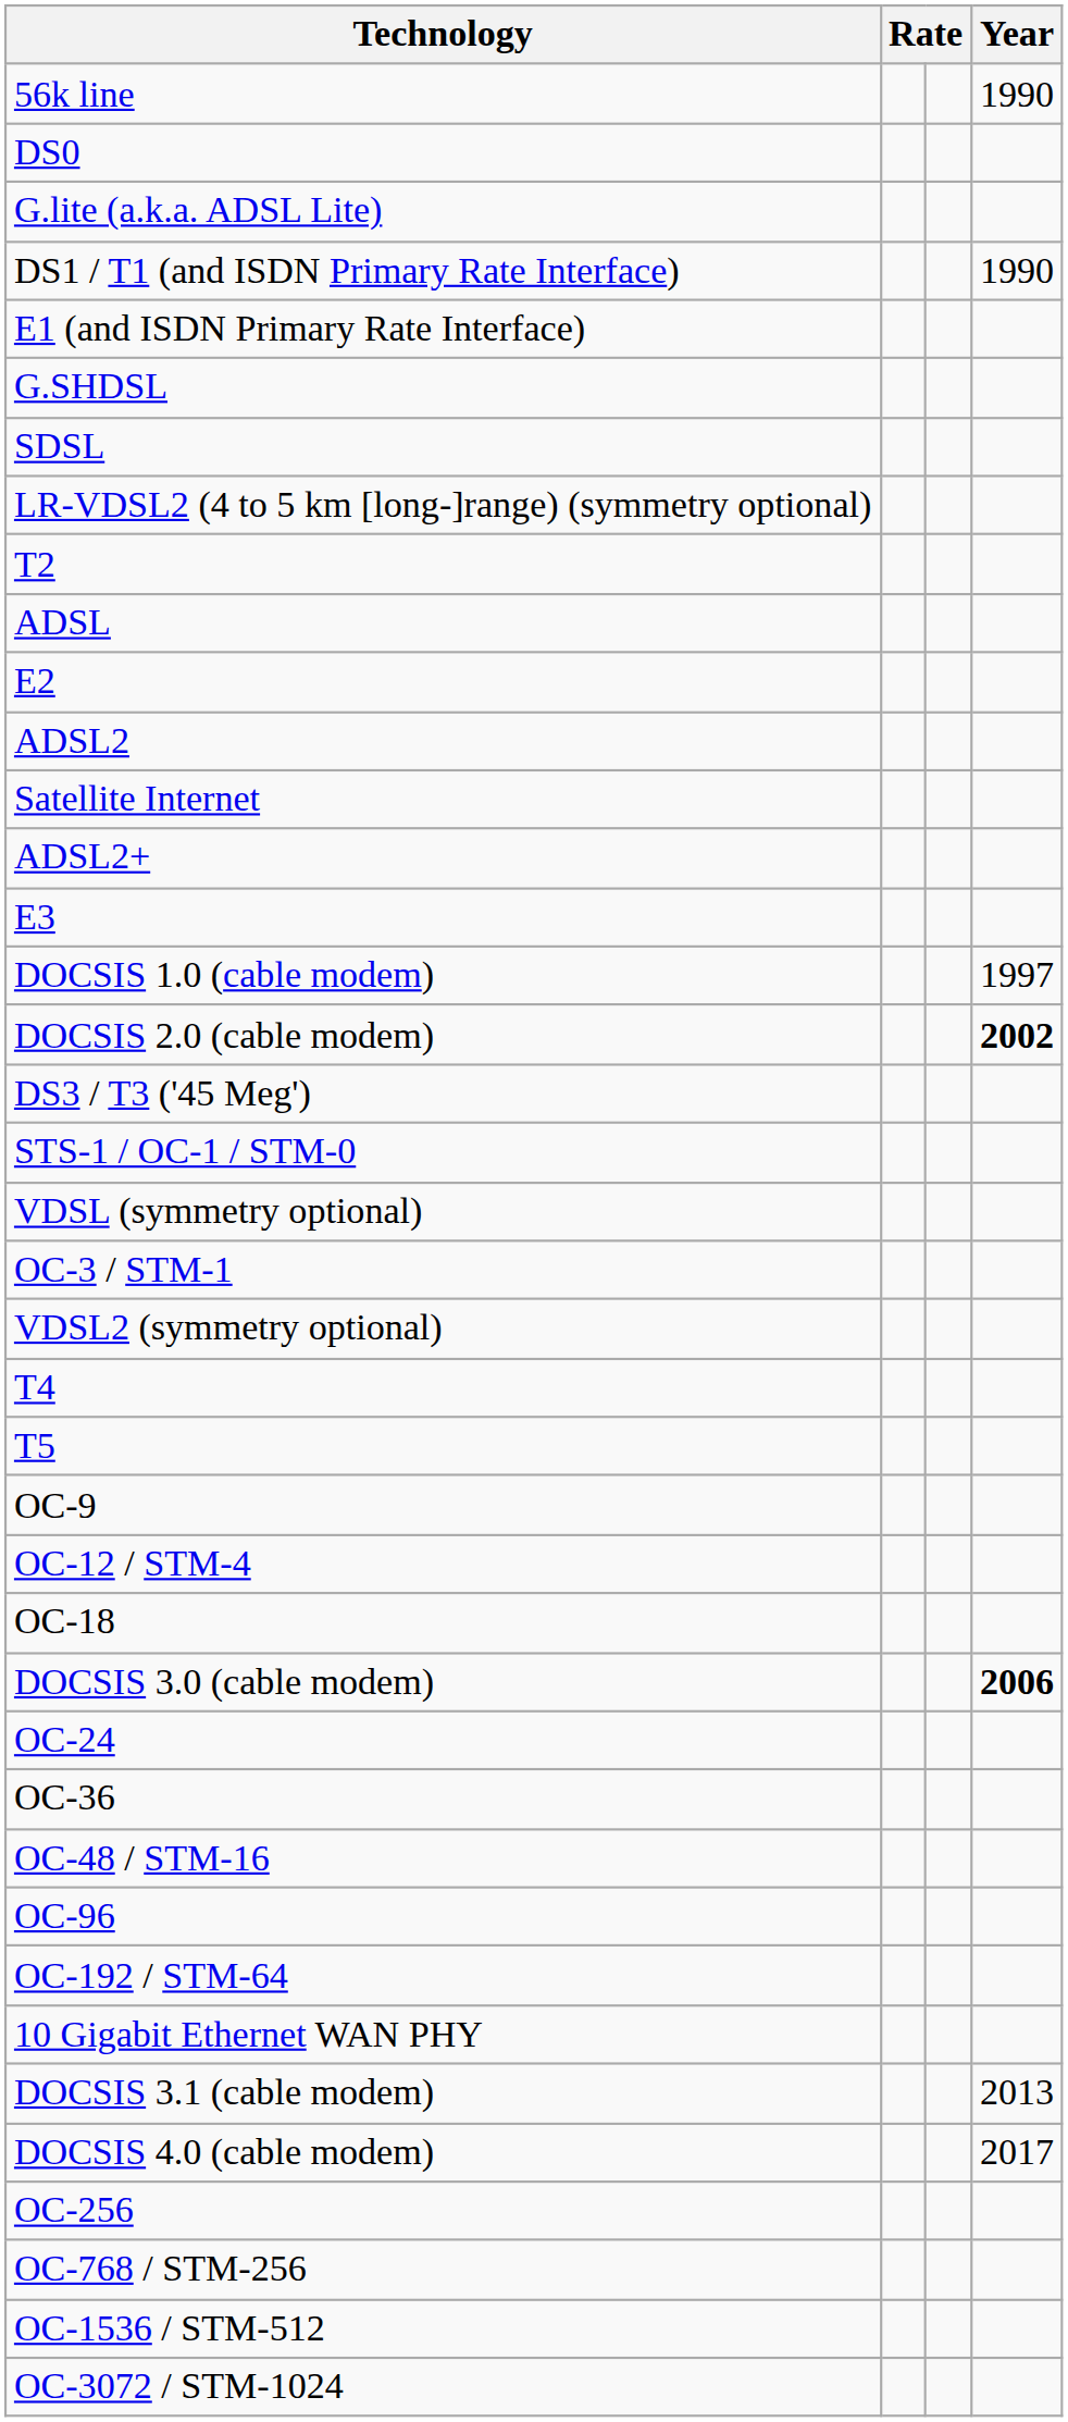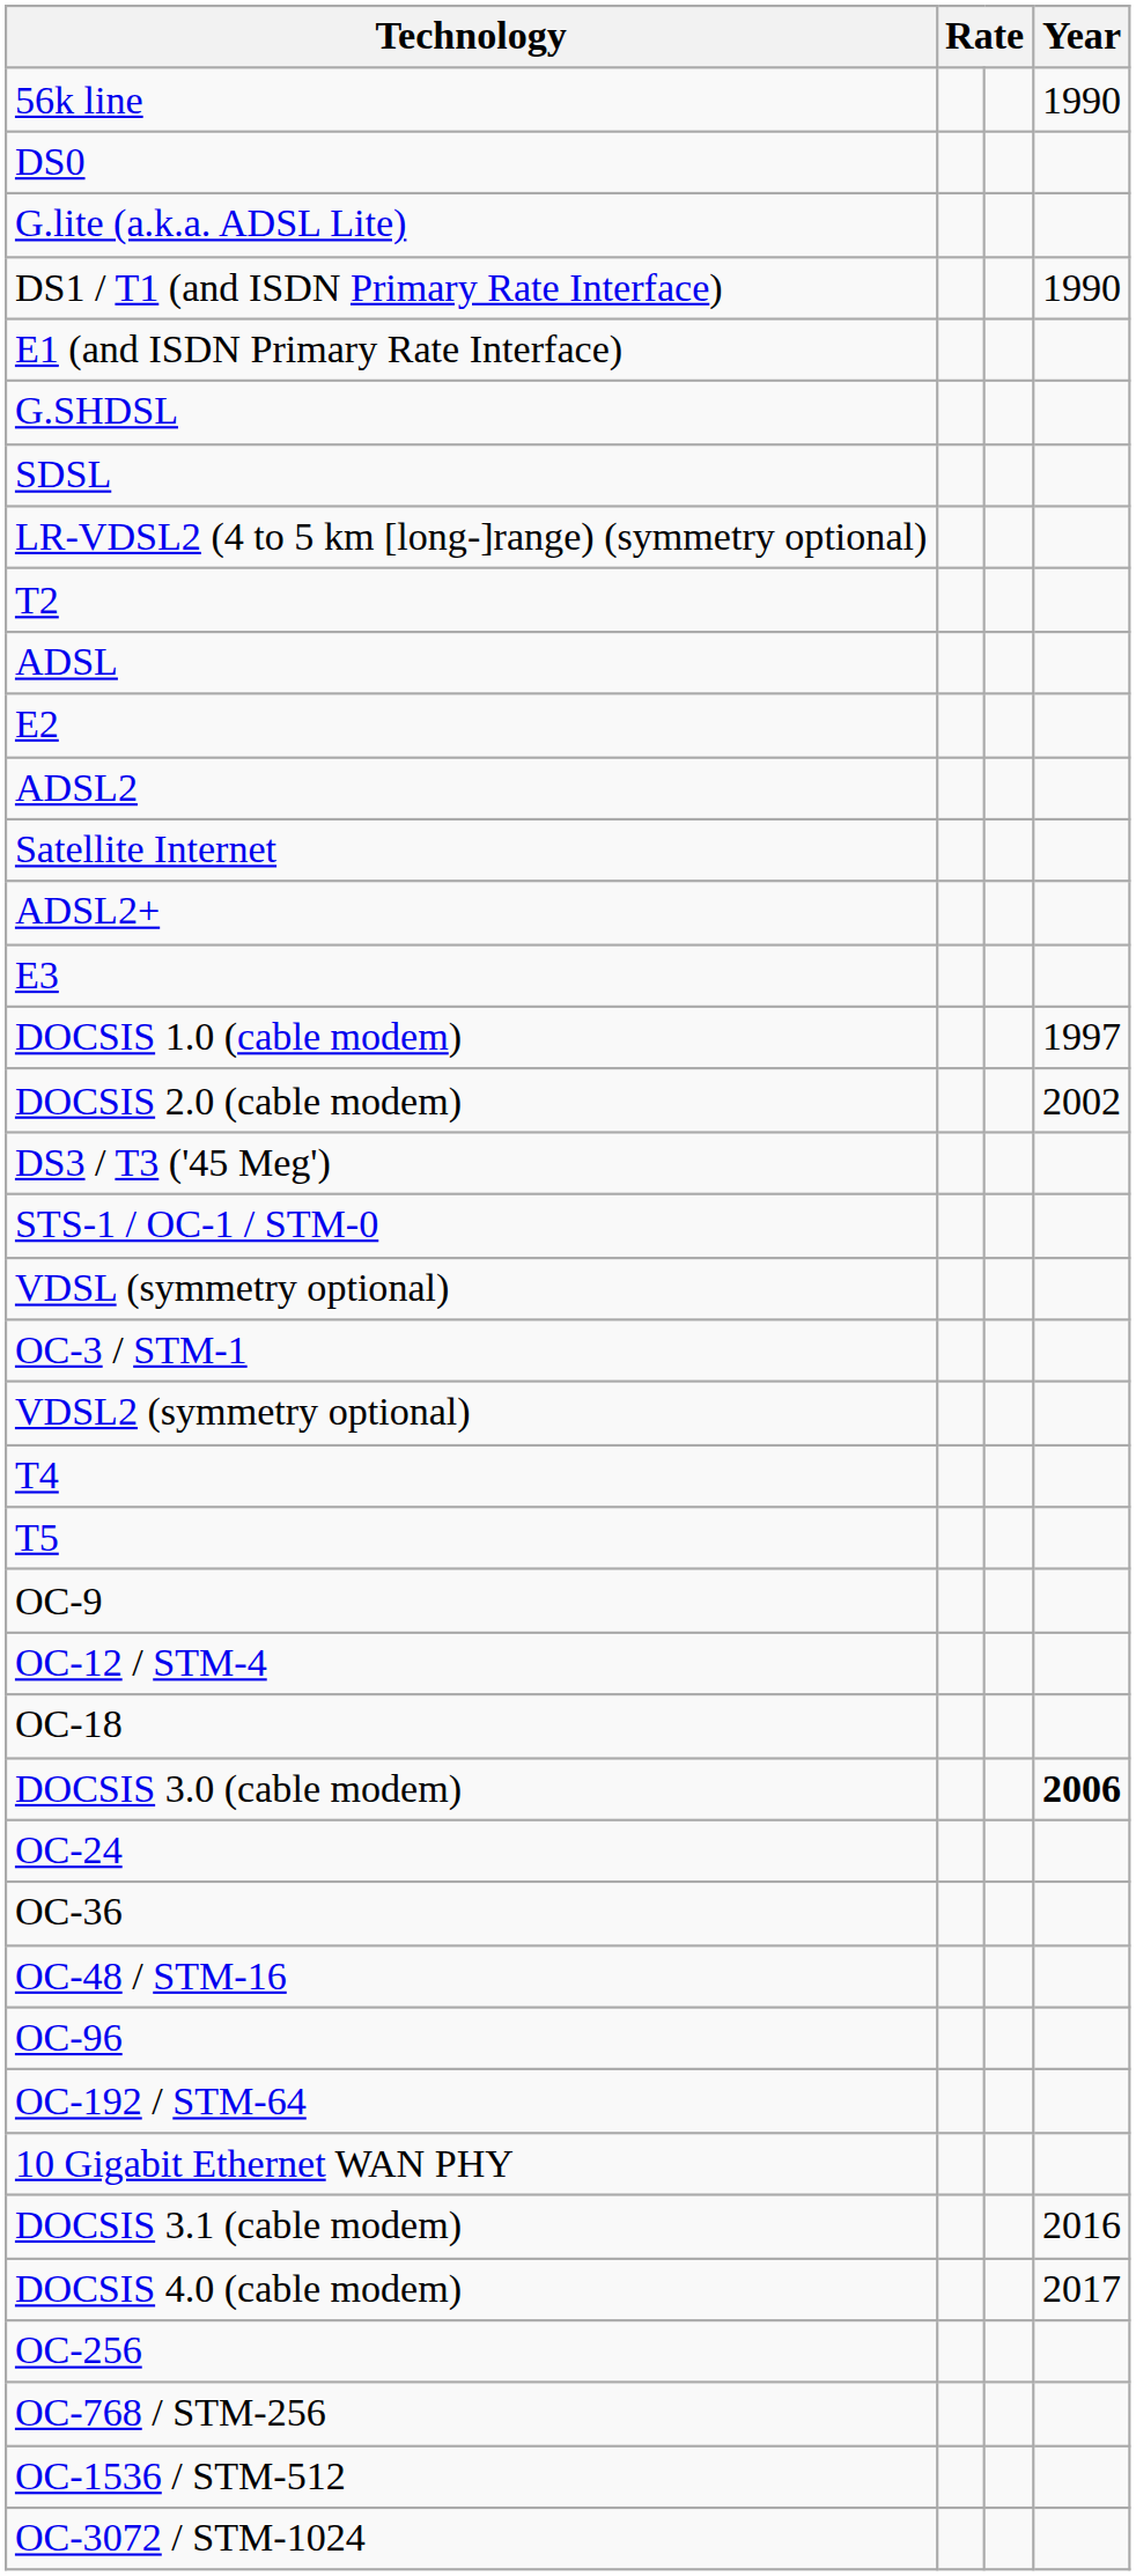DOCSIS 2.0 (cable modem) | Year: bold -> normal
DOCSIS 3.1 (cable modem) | Year: 2013 -> 2016
